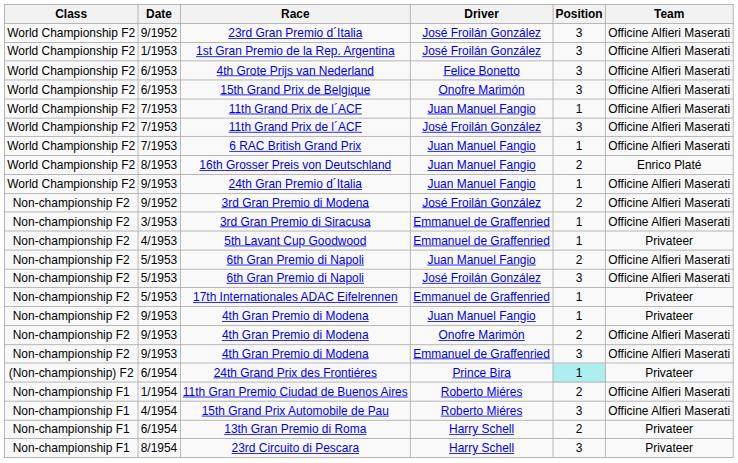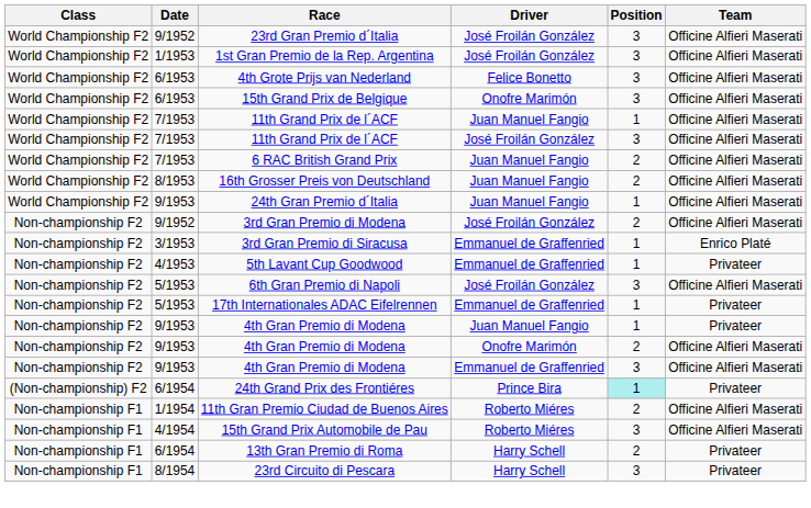6 RAC British Grand Prix | Position: 1 -> 2
16th Grosser Preis von Deutschland | Team: Enrico Platé -> Officine Alfieri Maserati
3rd Gran Premio di Siracusa | Team: Officine Alfieri Maserati -> Enrico Platé
- row: Non-championship F2 | 5/1953 | 6th Gran Premio di Napoli | Juan Manuel Fangio | 2 | Officine Alfieri Maserati
